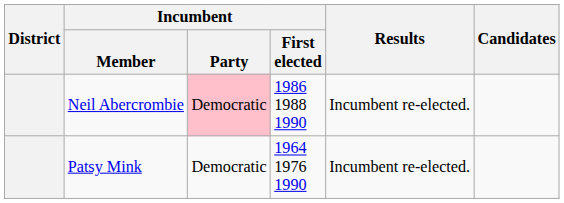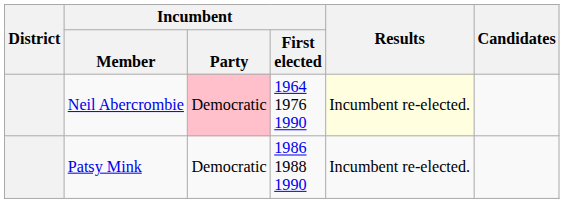Neil Abercrombie | Incumbent / First elected: 1986 1988 1990 -> 1964 1976 1990
Neil Abercrombie | Results: no background -> lightyellow background
Patsy Mink | Incumbent / First elected: 1964 1976 1990 -> 1986 1988 1990
